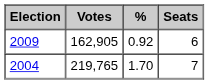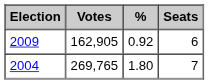2004 | Votes: 219,765 -> 269,765
2004 | %: 1.70 -> 1.80
